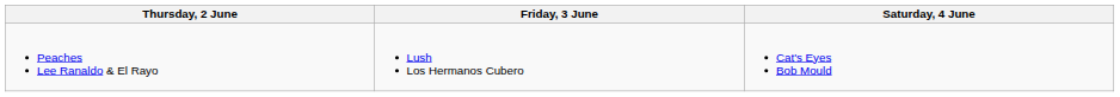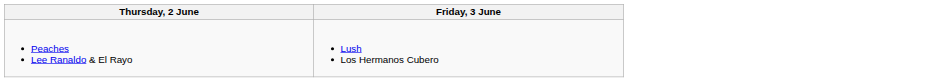- column: Saturday, 4 June | Cat's Eyes Bob Mould
